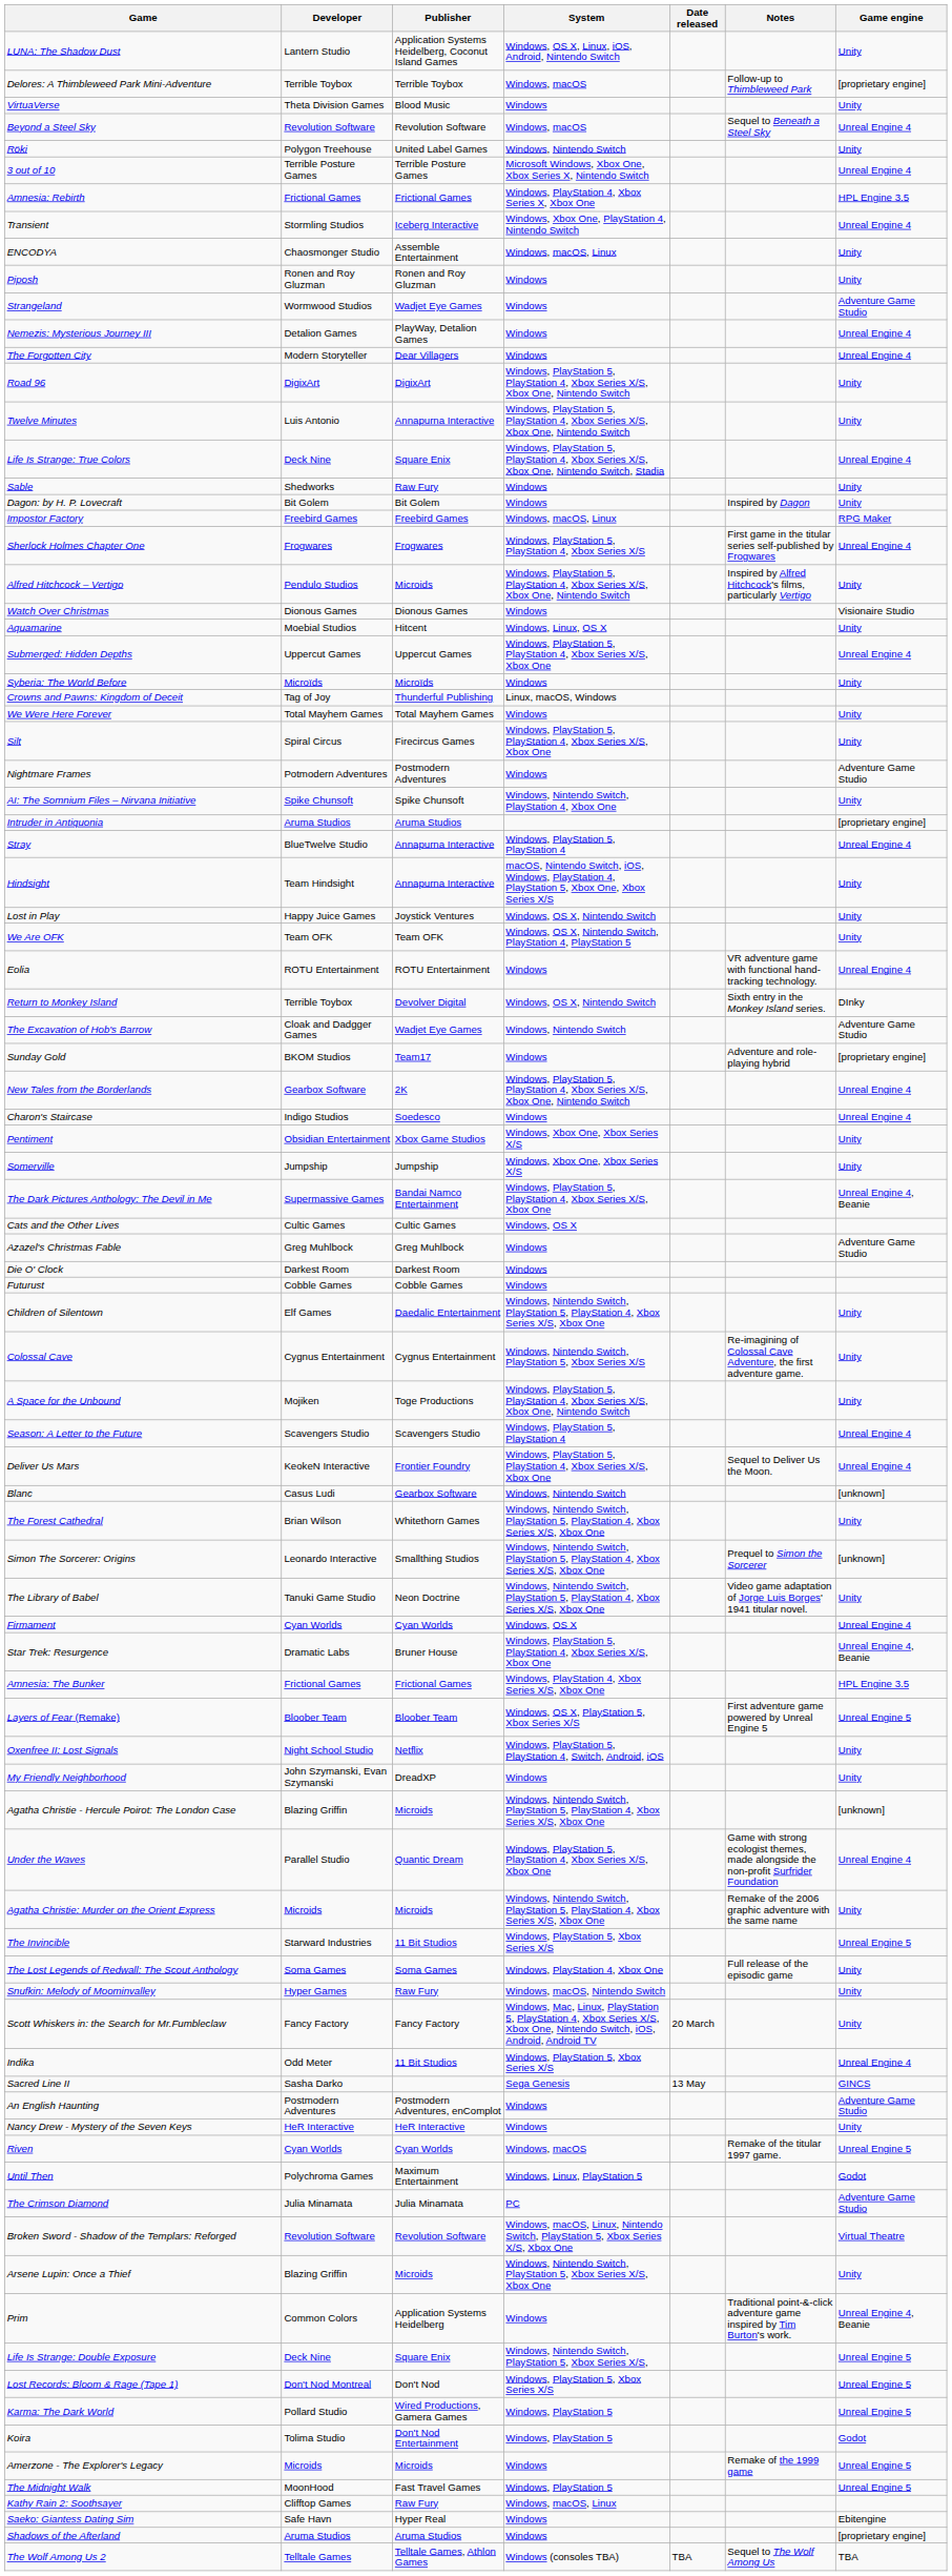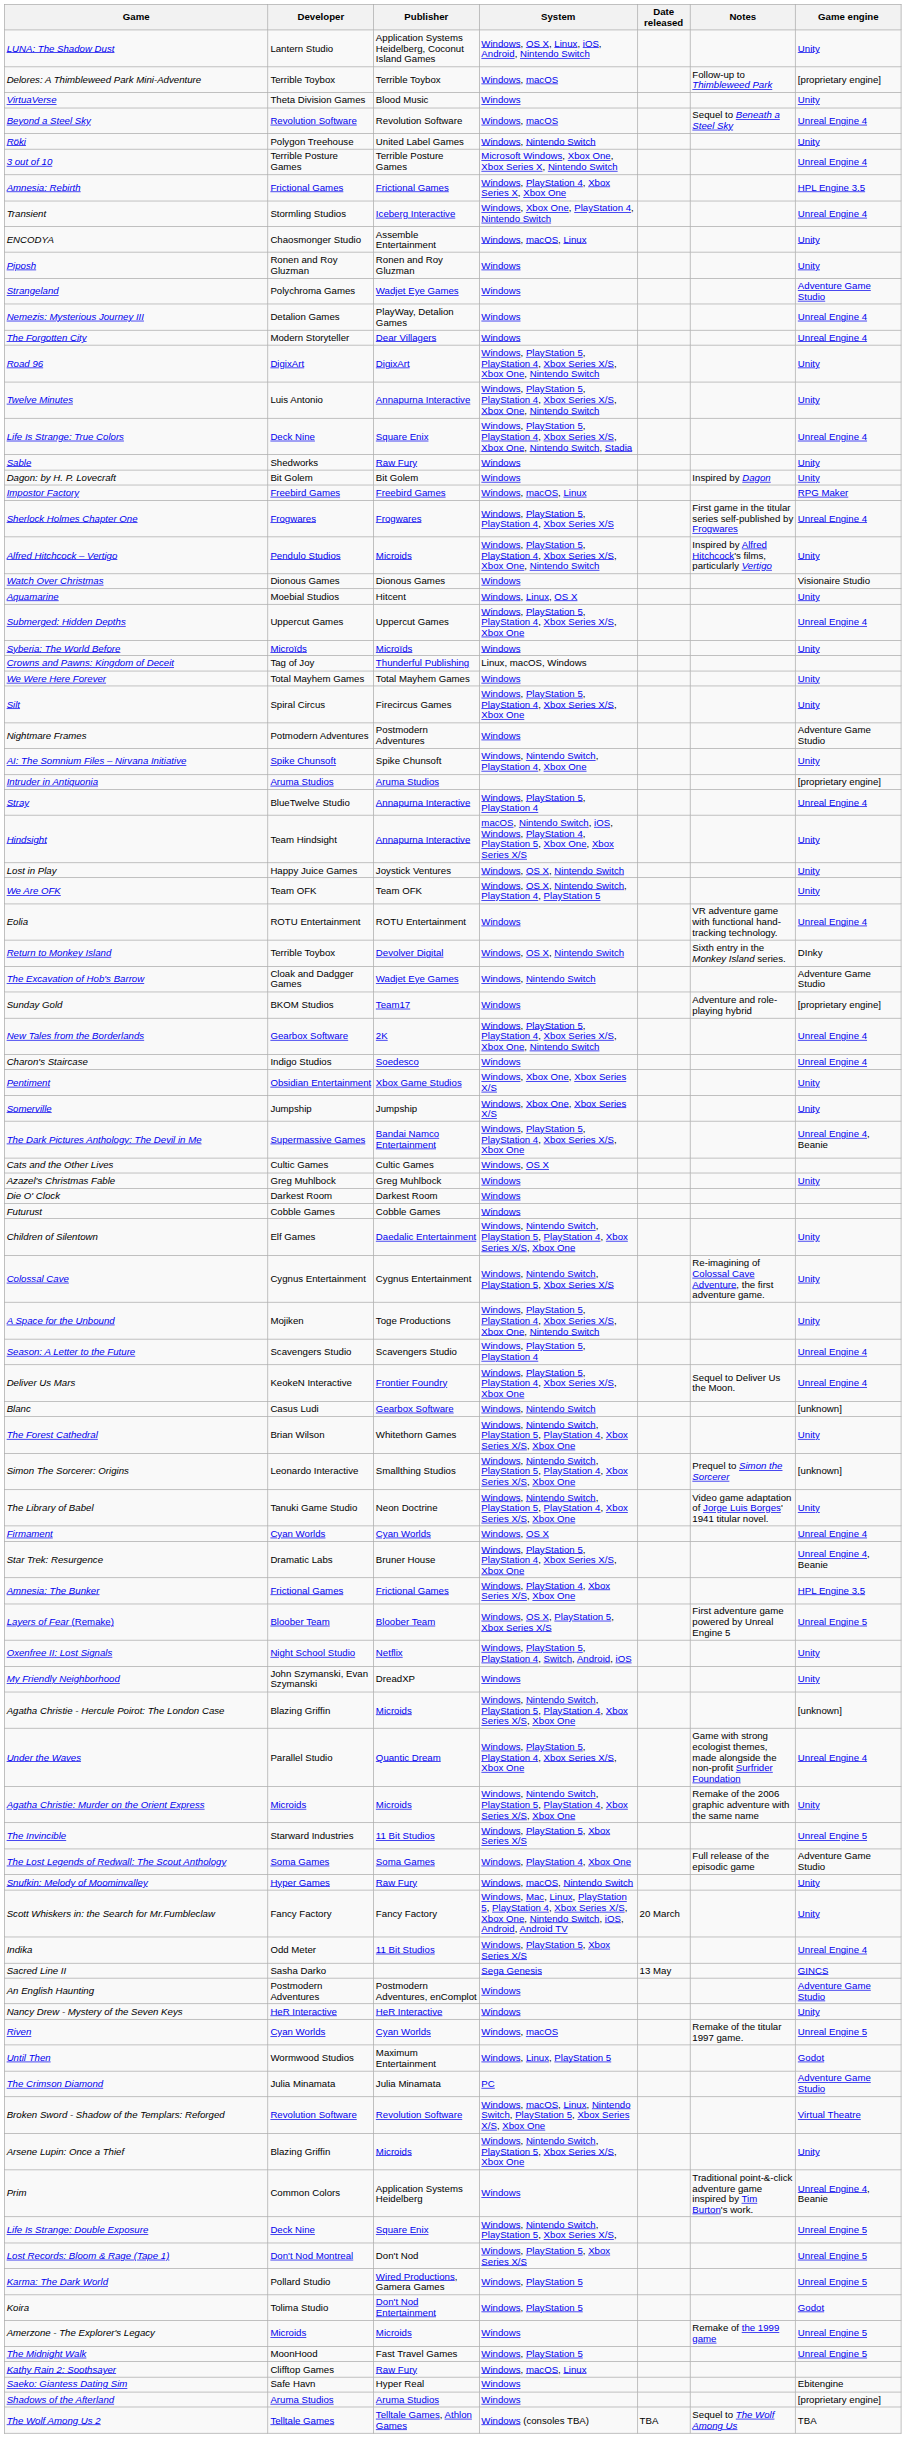Strangeland | Developer: Wormwood Studios -> Polychroma Games
Azazel's Christmas Fable | Game engine: Adventure Game Studio -> Unity
The Lost Legends of Redwall: The Scout Anthology | Game engine: Unity -> Adventure Game Studio
Until Then | Developer: Polychroma Games -> Wormwood Studios
